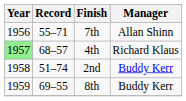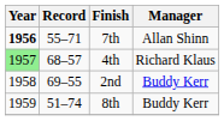7th | Year: normal -> bold
2nd | Record: 51–74 -> 69–55
8th | Record: 69–55 -> 51–74
